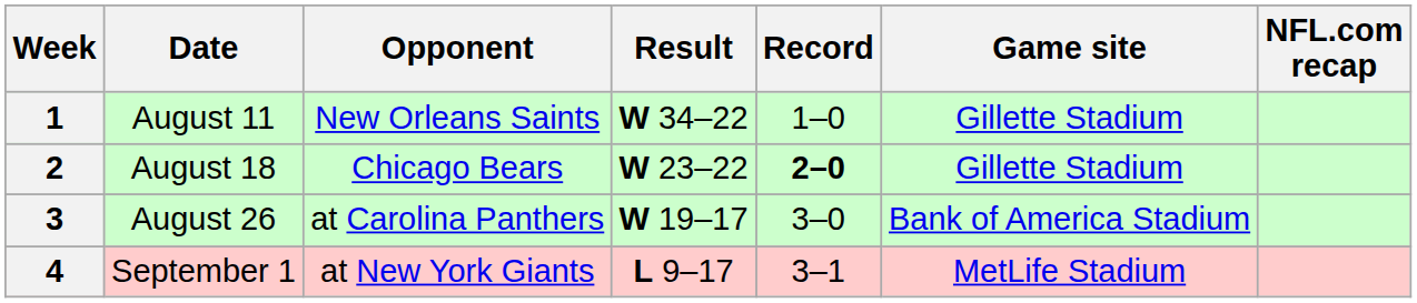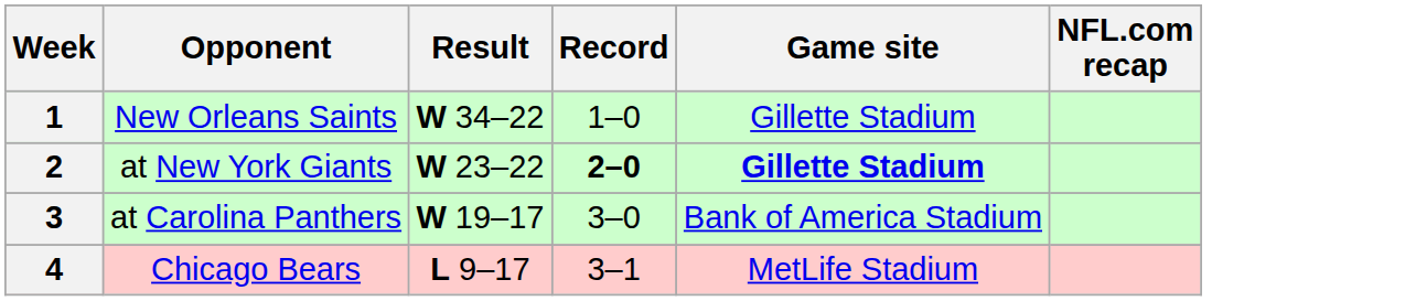- column: Date | August 11 | August 18 | August 26 | September 1
2 | Opponent: Chicago Bears -> at New York Giants
2 | Game site: normal -> bold
4 | Opponent: at New York Giants -> Chicago Bears
